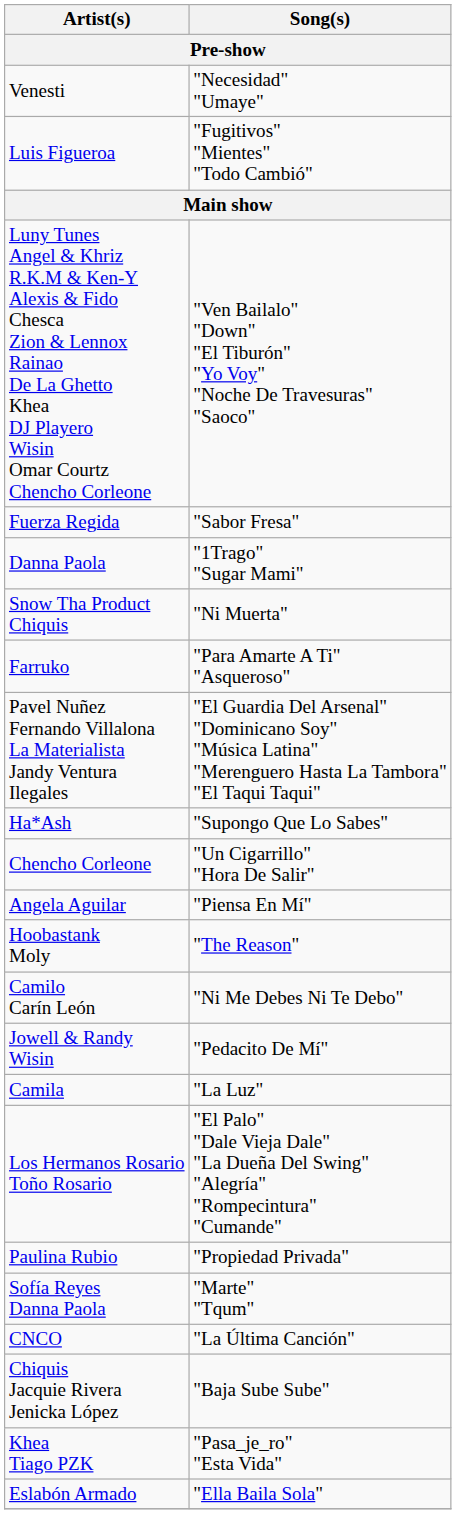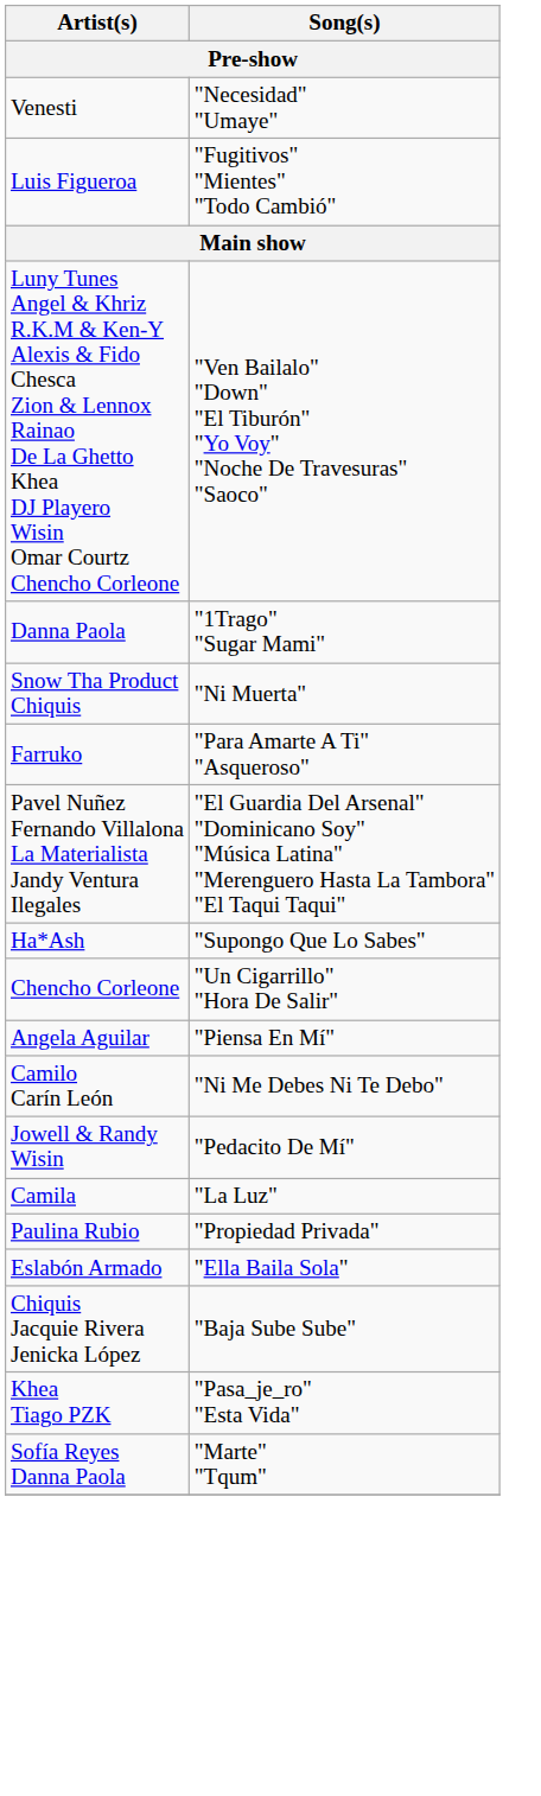- row: Fuerza Regida | "Sabor Fresa"
- row: Hoobastank Moly | "The Reason"
- row: Los Hermanos Rosario Toño Rosario | "El Palo" "Dale Vieja Dale" "La Dueña Del Swing" "Alegría" "Rompecintura" "Cumande"
rows swapped: Eslabón Armado <-> Sofía Reyes Danna Paola
- row: CNCO | "La Última Canción"
